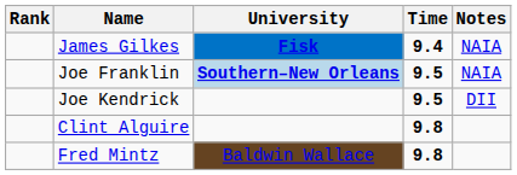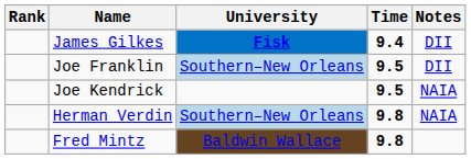James Gilkes | Notes: NAIA -> DII
Joe Franklin | University: bold -> normal
Joe Franklin | Notes: NAIA -> DII
Joe Kendrick | Notes: DII -> NAIA
+ row: Herman Verdin | Southern–New Orleans | 9.8 | NAIA
- row: Clint Alguire | 9.8
